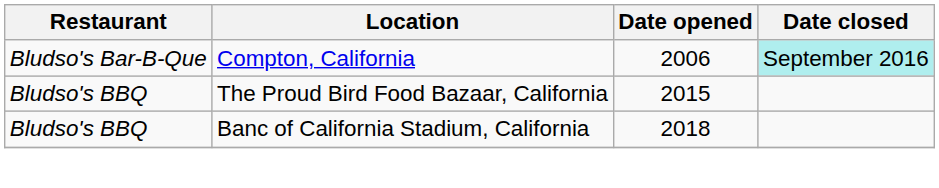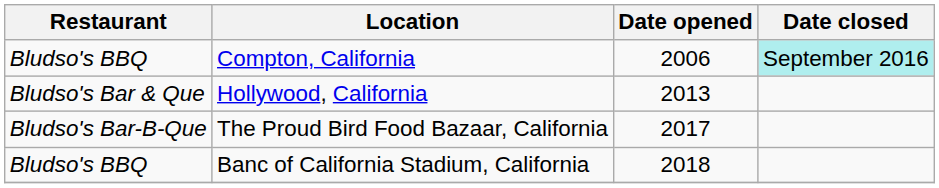Compton, California | Restaurant: Bludso's Bar-B-Que -> Bludso's BBQ
+ row: Bludso's Bar & Que | Hollywood, California | 2013
The Proud Bird Food Bazaar, California | Restaurant: Bludso's BBQ -> Bludso's Bar-B-Que
The Proud Bird Food Bazaar, California | Date opened: 2015 -> 2017
